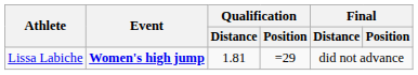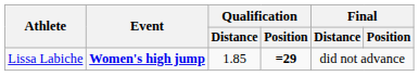Lissa Labiche | Qualification / Distance: 1.81 -> 1.85
Lissa Labiche | Qualification / Position: normal -> bold
